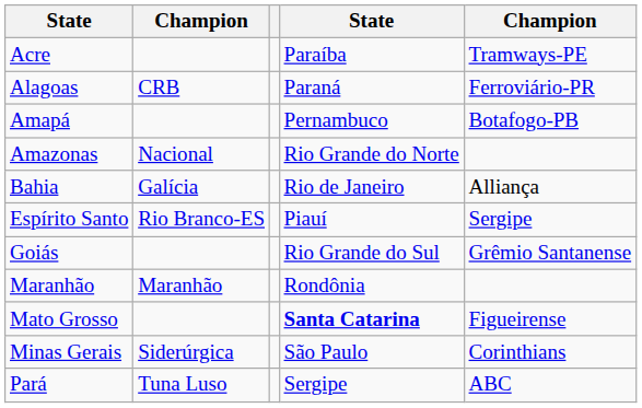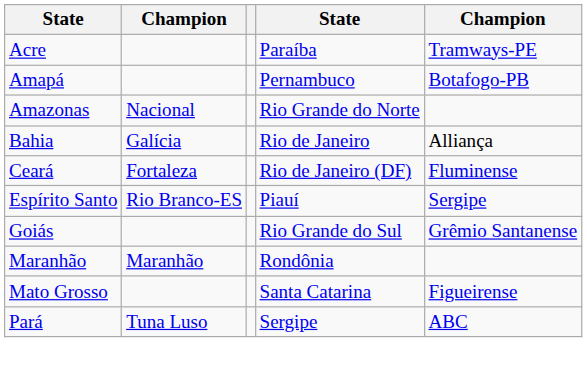- row: Alagoas | CRB | Paraná | Ferroviário-PR
+ row: Ceará | Fortaleza | Rio de Janeiro (DF) | Fluminense
Mato Grosso | column 4: bold -> normal
- row: Minas Gerais | Siderúrgica | São Paulo | Corinthians
